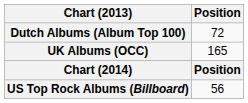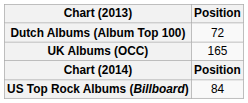US Top Rock Albums (Billboard) | Position: 56 -> 84
